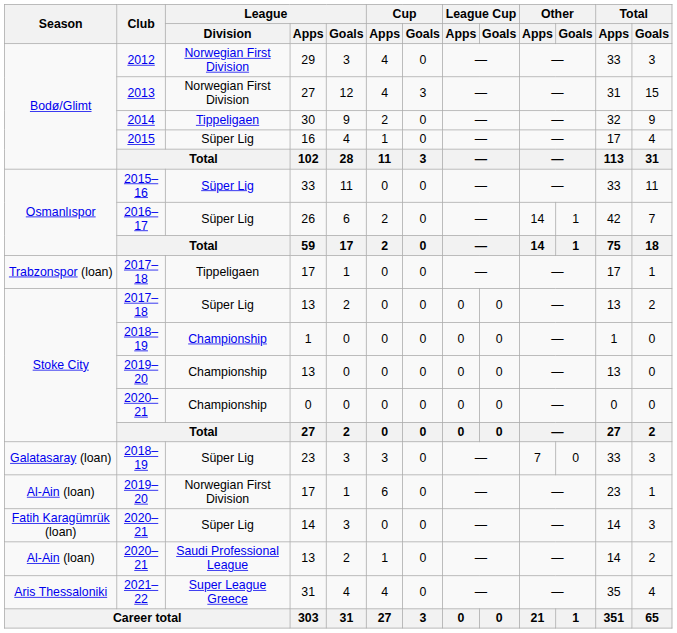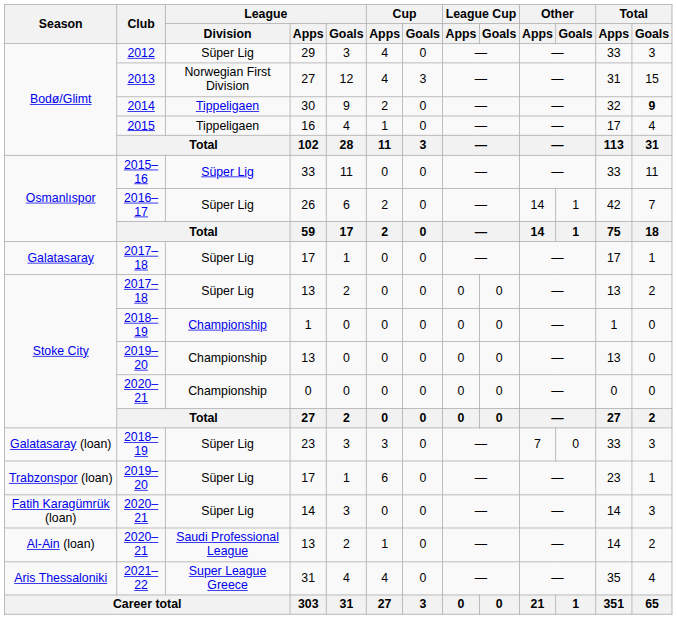29 | League / Division: Norwegian First Division -> Süper Lig
30 | Total / Goals: normal -> bold
16 | League / Division: Süper Lig -> Tippeligaen
2017–18 / 17 | Season: Trabzonspor (loan) -> Galatasaray
2017–18 / 17 | League / Division: Tippeligaen -> Süper Lig
2019–20 / 17 | Season: Al-Ain (loan) -> Trabzonspor (loan)
2019–20 / 17 | League / Division: Norwegian First Division -> Süper Lig
